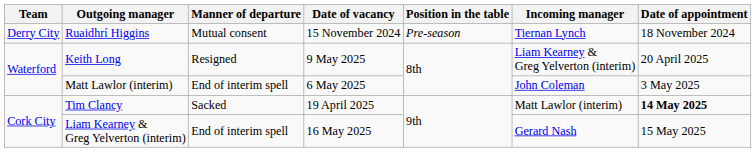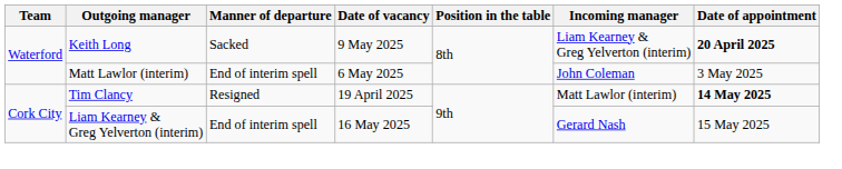- row: Derry City | Ruaidhrí Higgins | Mutual consent | 15 November 2024 | Pre-season | Tiernan Lynch | 18 November 2024
Keith Long | Manner of departure: Resigned -> Sacked
Keith Long | Date of appointment: normal -> bold
Tim Clancy | Manner of departure: Sacked -> Resigned
